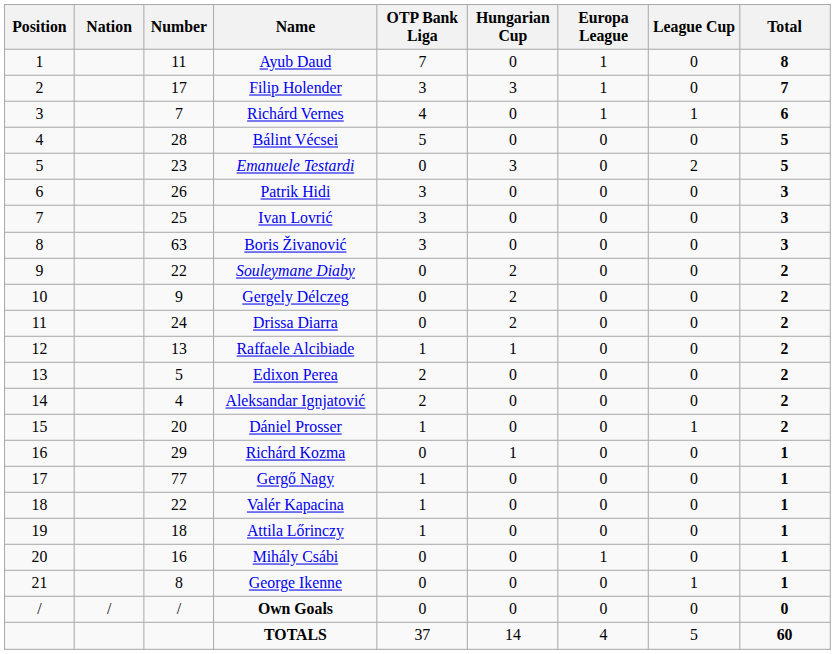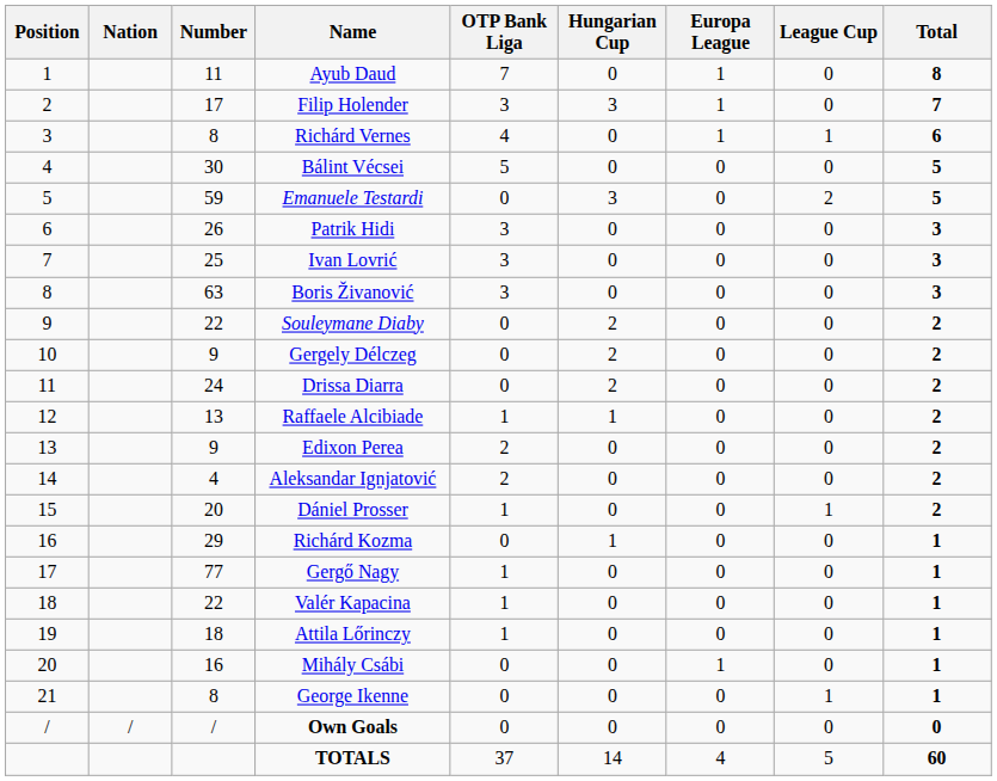Richárd Vernes | Number: 7 -> 8
Bálint Vécsei | Number: 28 -> 30
Emanuele Testardi | Number: 23 -> 59
Edixon Perea | Number: 5 -> 9
